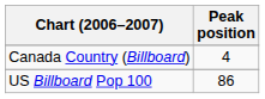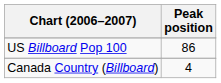rows swapped: Canada Country (Billboard) <-> US Billboard Pop 100
